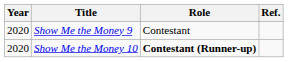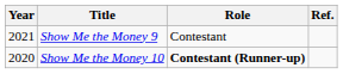Show Me the Money 9 | Year: 2020 -> 2021
